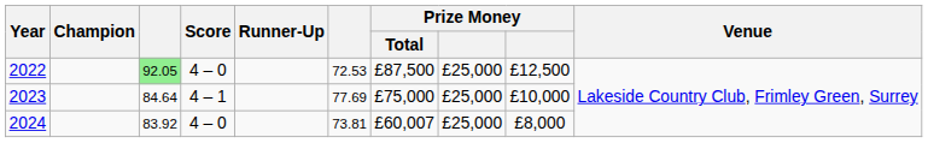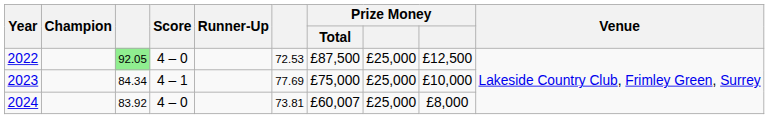2023 | column 3: 84.64 -> 84.34
